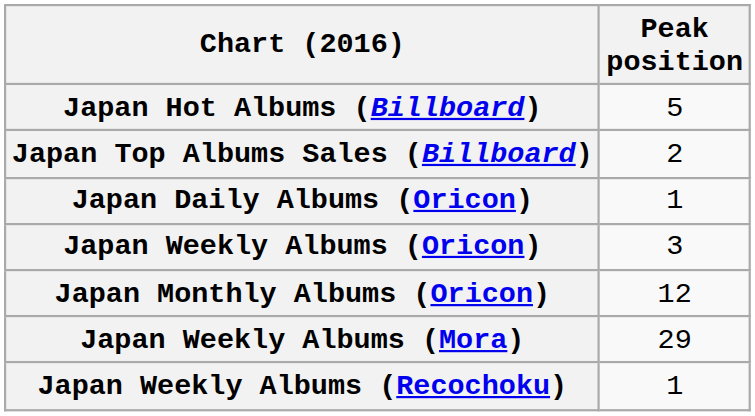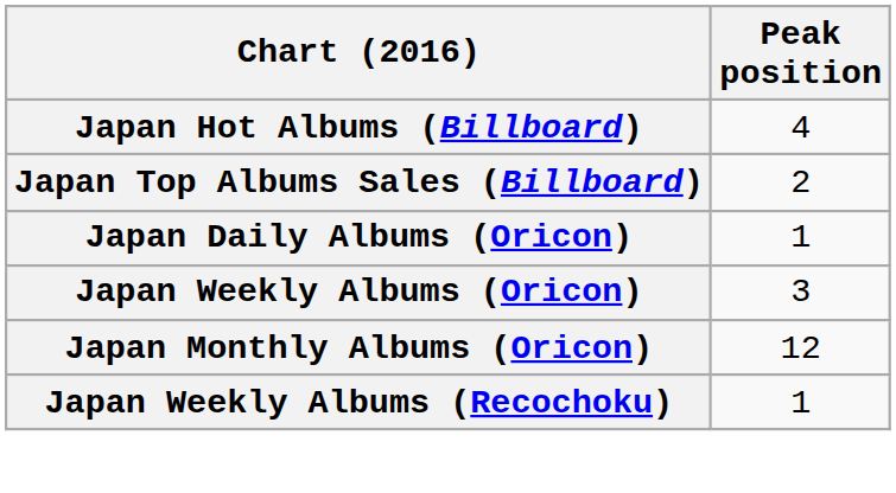Japan Hot Albums (Billboard) | Peak position: 5 -> 4
- row: Japan Weekly Albums (Mora) | 29
